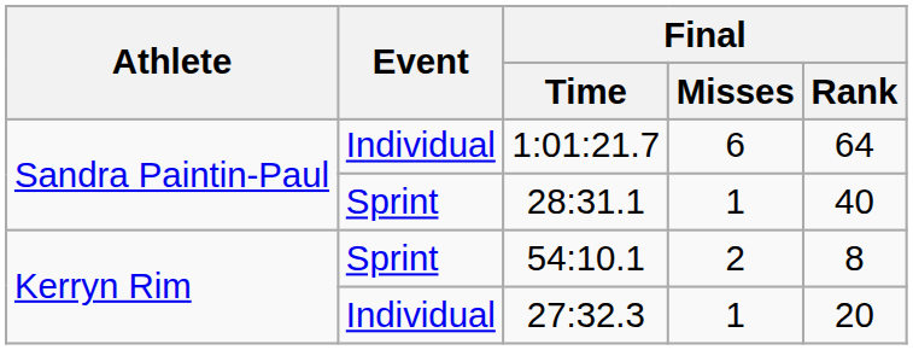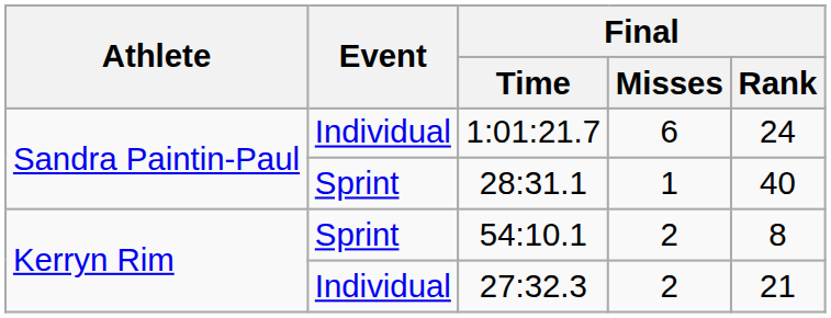1:01:21.7 | Final / Rank: 64 -> 24
27:32.3 | Final / Misses: 1 -> 2
27:32.3 | Final / Rank: 20 -> 21
